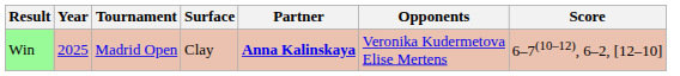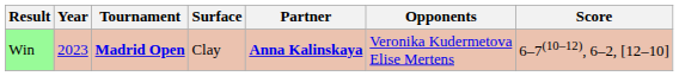Win | Year: 2025 -> 2023
Win | Tournament: normal -> bold
